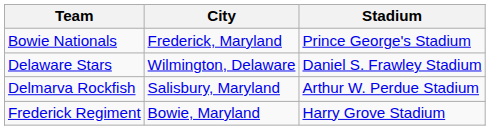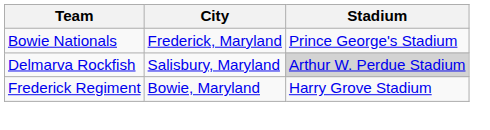- row: Delaware Stars | Wilmington, Delaware | Daniel S. Frawley Stadium
Delmarva Rockfish | Stadium: no background -> lightgrey background
